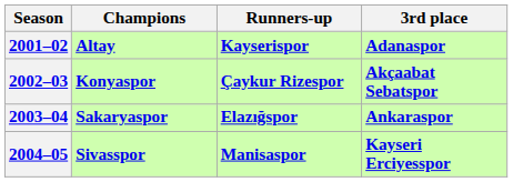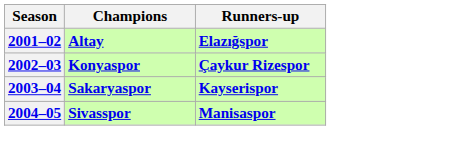- column: 3rd place | Adanaspor | Akçaabat Sebatspor | Ankaraspor | Kayseri Erciyesspor
2001–02 | Runners-up: Kayserispor -> Elazığspor
2003–04 | Runners-up: Elazığspor -> Kayserispor
